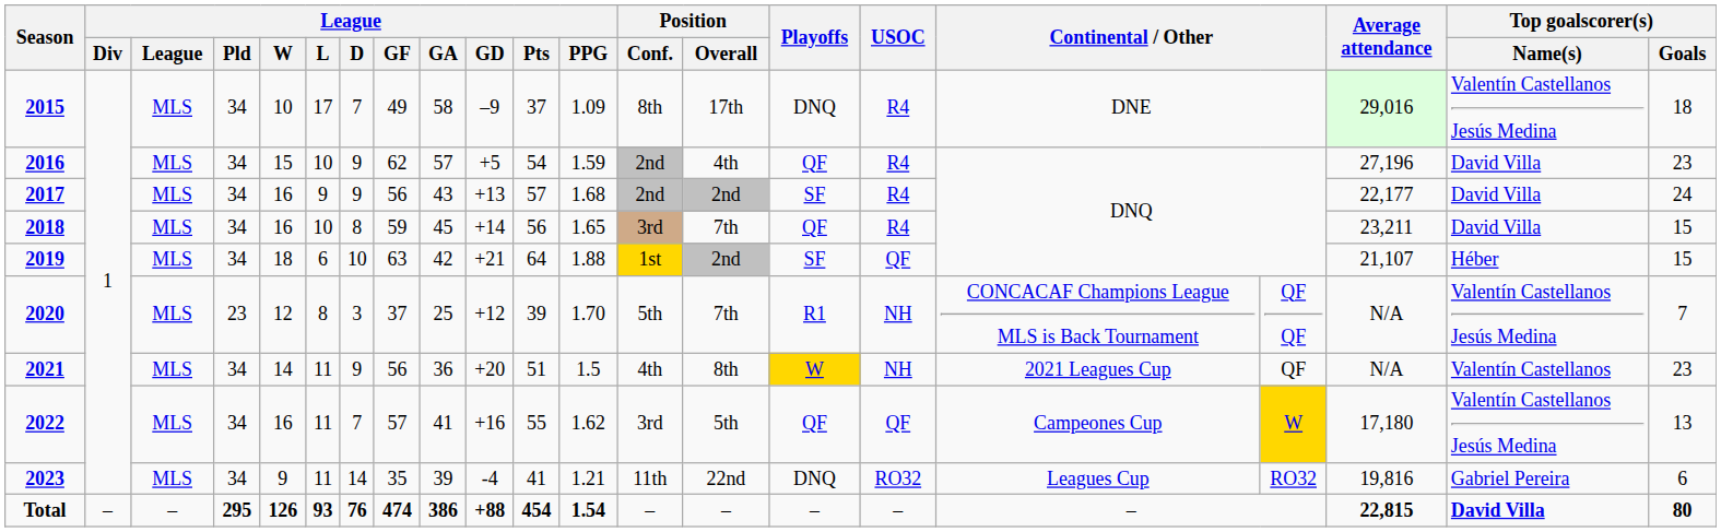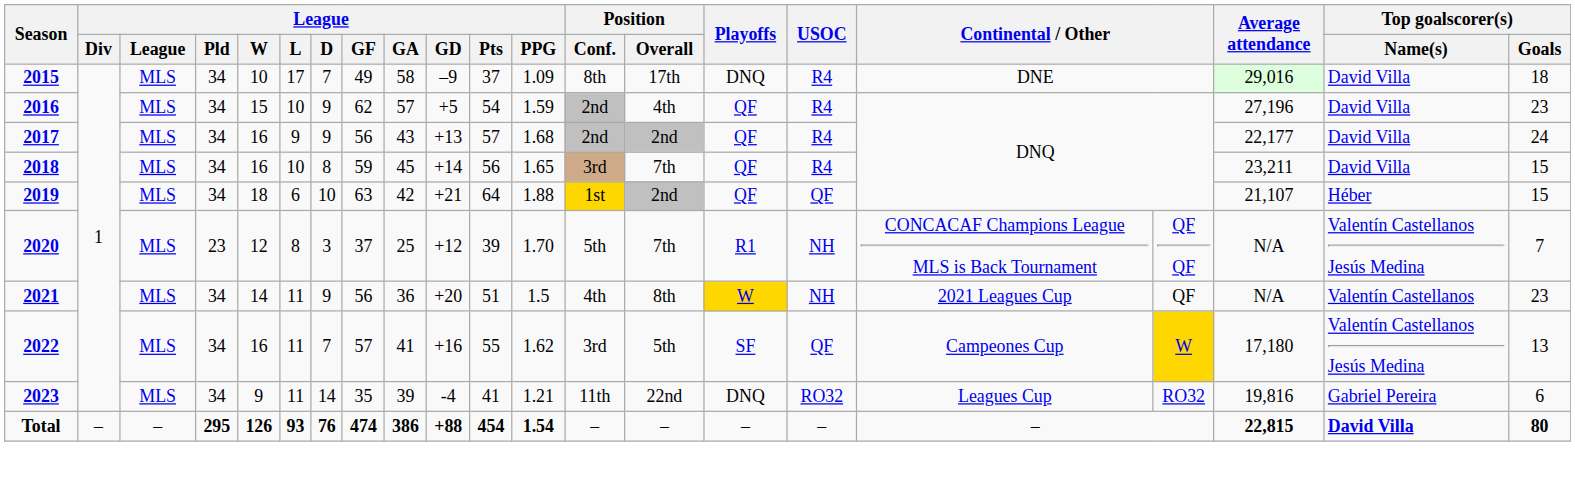2015 | Top goalscorer(s) / Name(s): Valentín Castellanos Jesús Medina -> David Villa
2017 | Playoffs: SF -> QF
2019 | Playoffs: SF -> QF
2022 | Playoffs: QF -> SF
